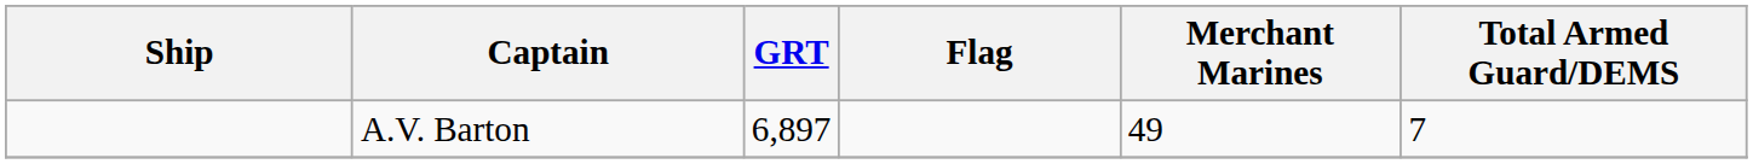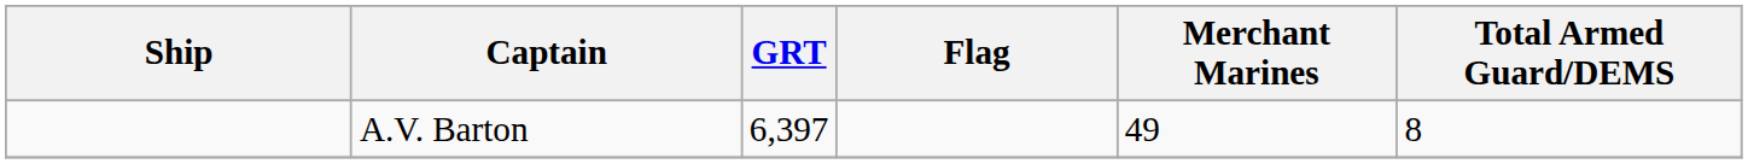A.V. Barton | GRT: 6,897 -> 6,397
A.V. Barton | Total Armed Guard/DEMS: 7 -> 8
